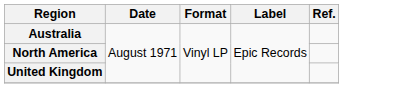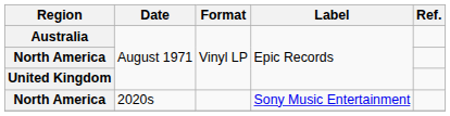+ row: North America | 2020s | Sony Music Entertainment
